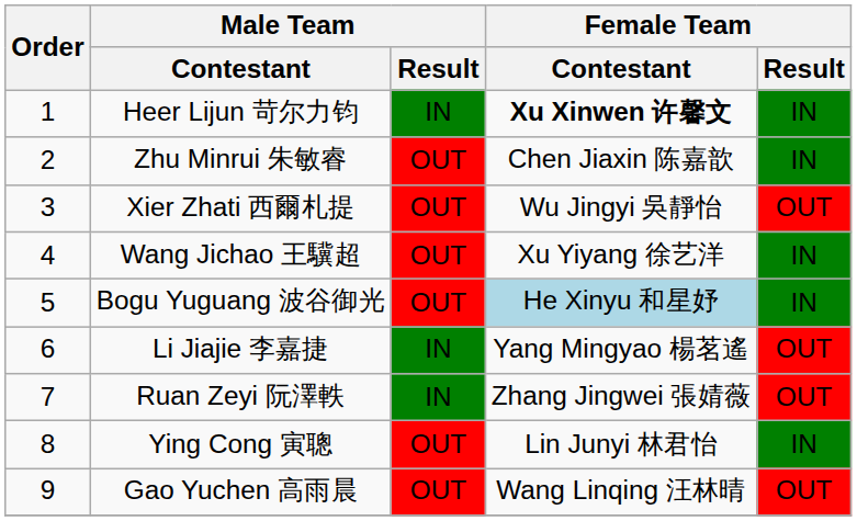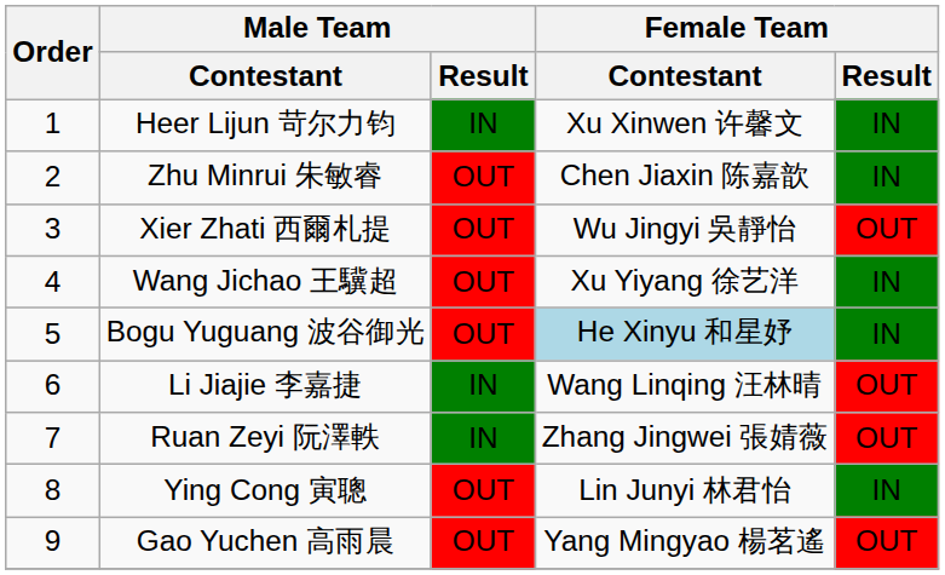Heer Lijun 苛尔力钧 | Female Team / Contestant: bold -> normal
Li Jiajie 李嘉捷 | Female Team / Contestant: Yang Mingyao 楊茗遙 -> Wang Linqing 汪林晴
Gao Yuchen 高雨晨 | Female Team / Contestant: Wang Linqing 汪林晴 -> Yang Mingyao 楊茗遙
